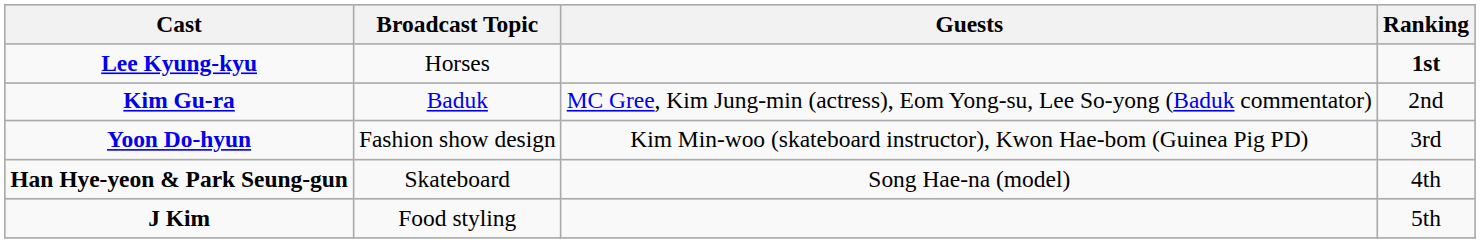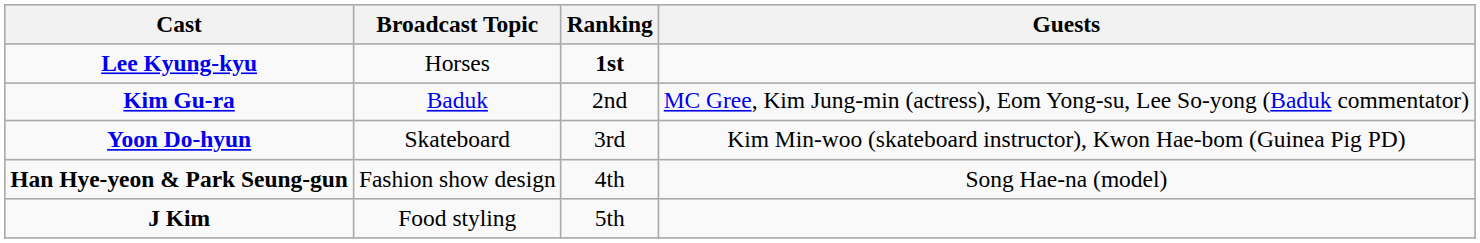columns swapped: Guests <-> Ranking
Yoon Do-hyun | Broadcast Topic: Fashion show design -> Skateboard
Han Hye-yeon & Park Seung-gun | Broadcast Topic: Skateboard -> Fashion show design
